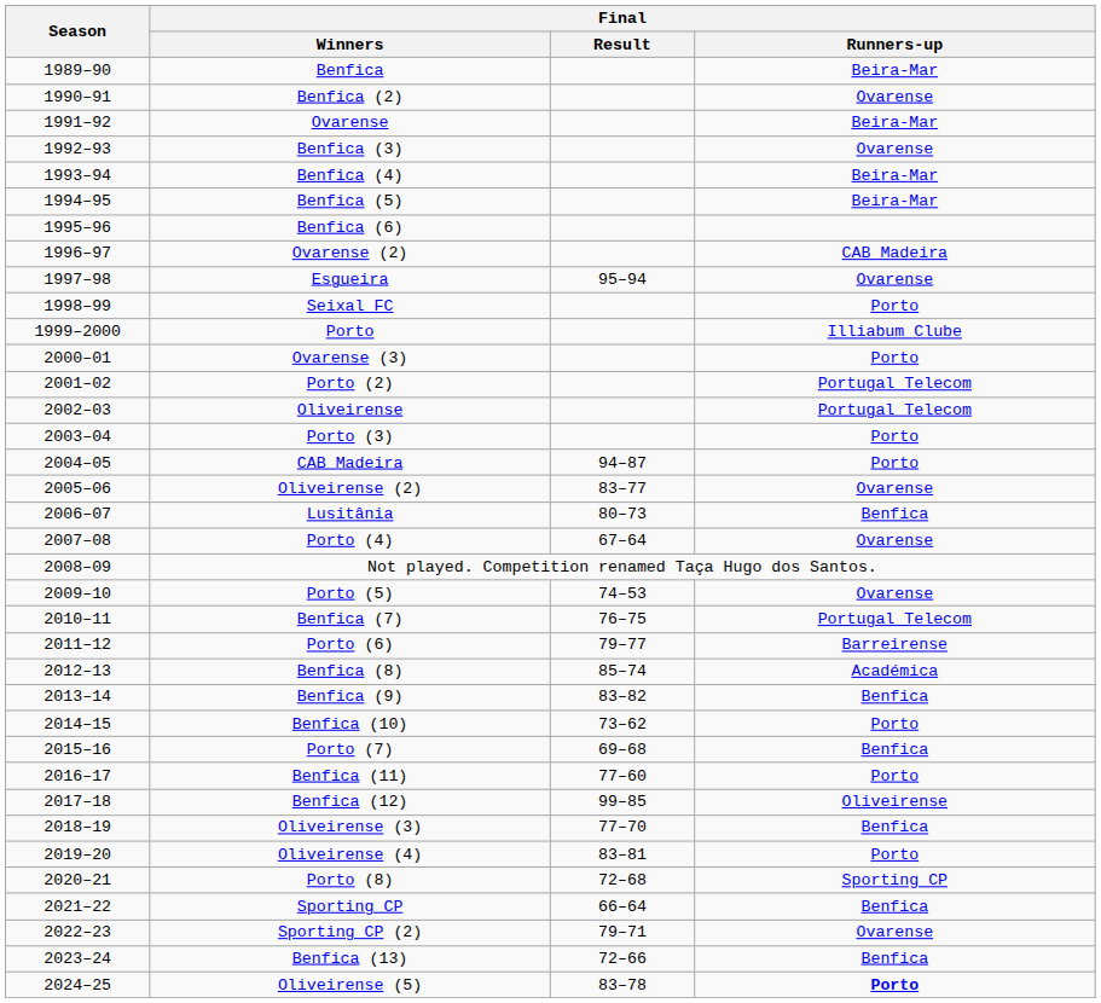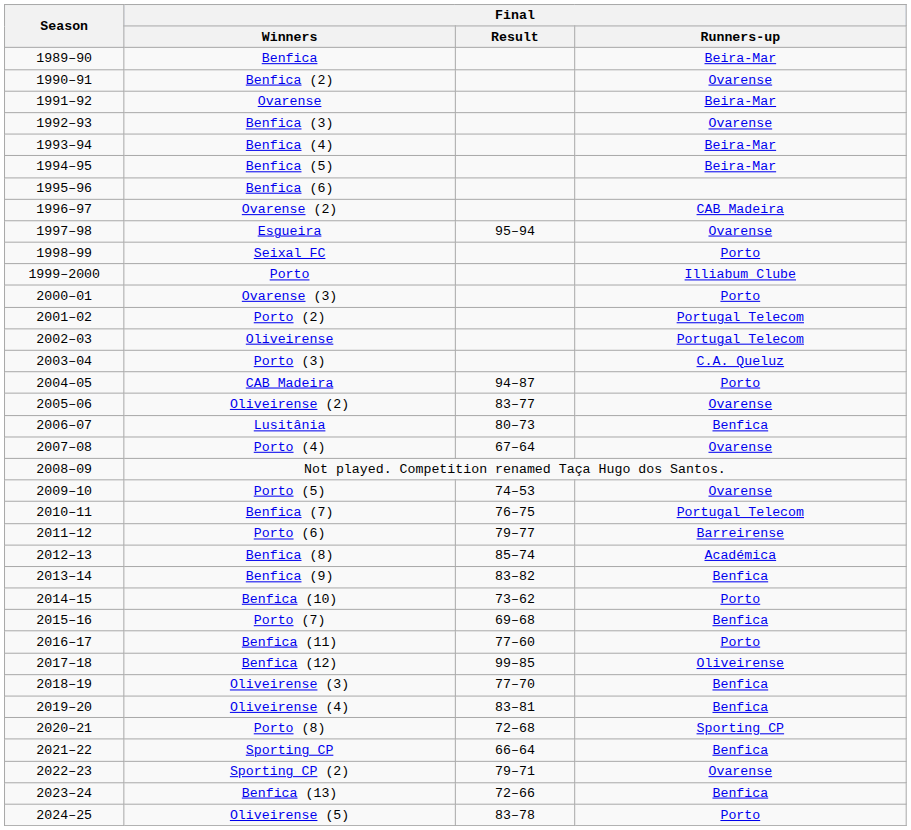Porto (3) | Final / Runners-up: Porto -> C.A. Queluz
Oliveirense (4) | Final / Runners-up: Porto -> Benfica
Oliveirense (5) | Final / Runners-up: bold -> normal
